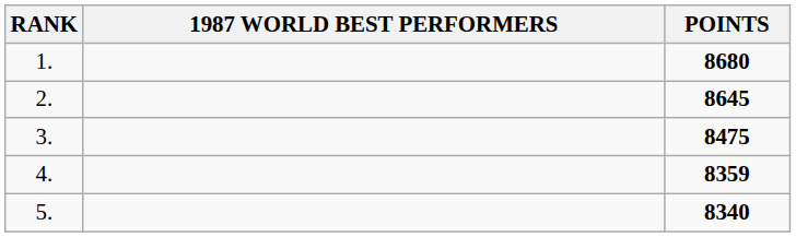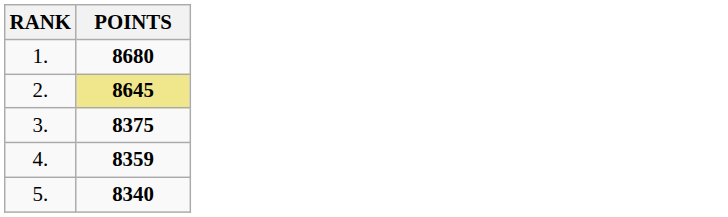- column: 1987 WORLD BEST PERFORMERS
2. | POINTS: no background -> khaki background
3. | POINTS: 8475 -> 8375
